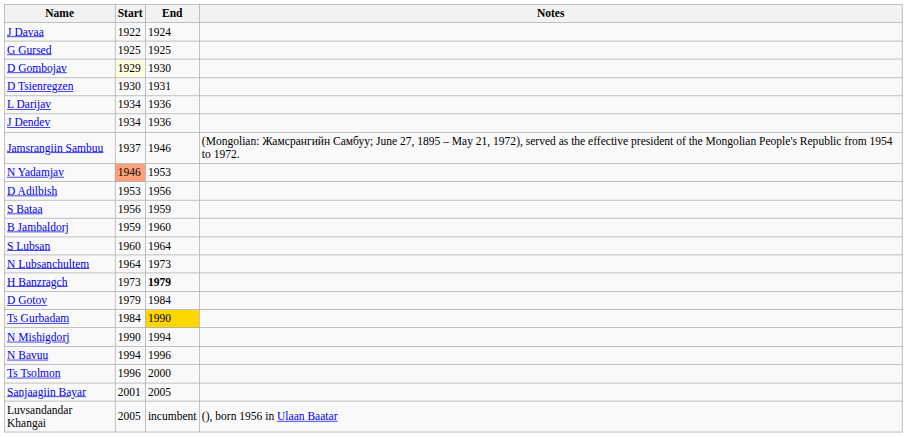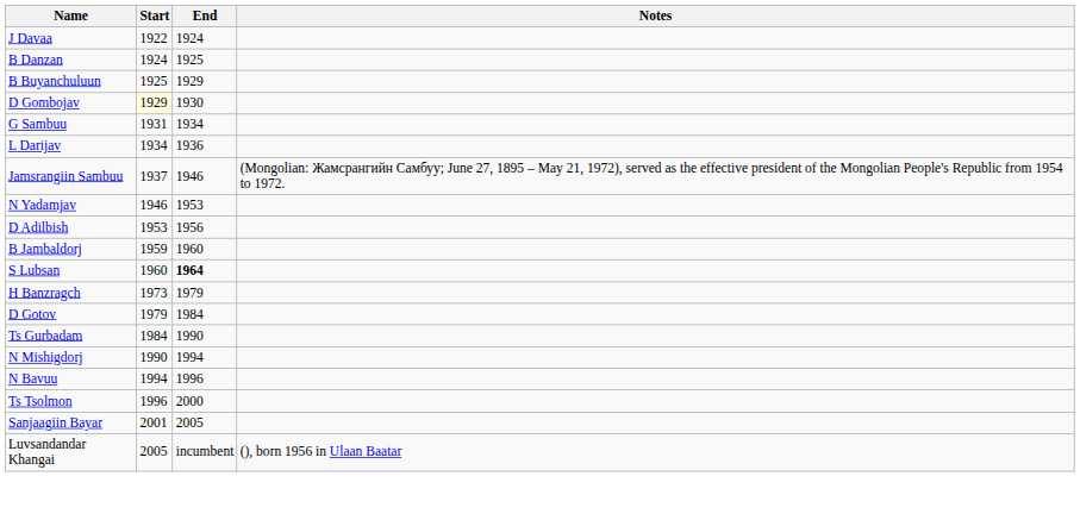+ row: B Danzan | 1924 | 1925
- row: G Gursed | 1925 | 1925
+ row: B Buyanchuluun | 1925 | 1929
- row: D Tsienregzen | 1930 | 1931
+ row: G Sambuu | 1931 | 1934
- row: J Dendev | 1934 | 1936
N Yadamjav | Start: lightsalmon background -> no background
- row: S Bataa | 1956 | 1959
S Lubsan | End: normal -> bold
- row: N Lubsanchultem | 1964 | 1973
H Banzragch | End: bold -> normal
Ts Gurbadam | End: gold background -> no background
